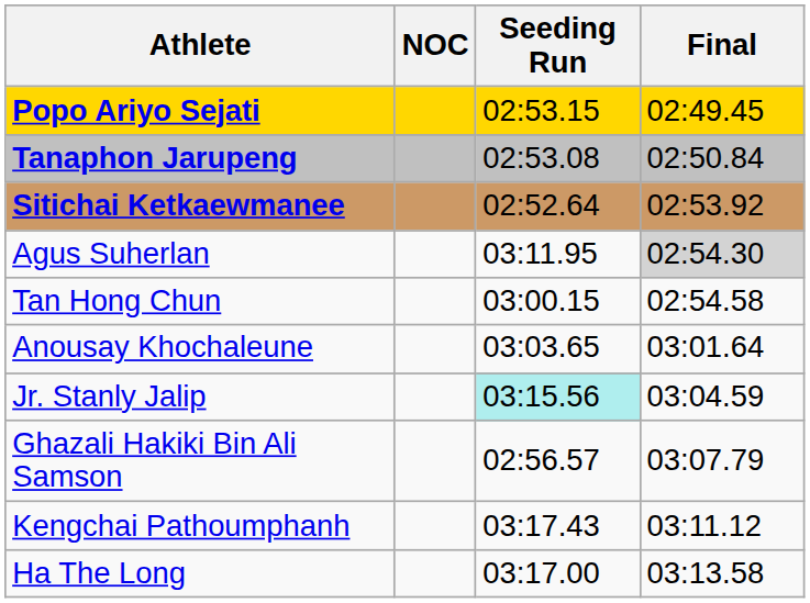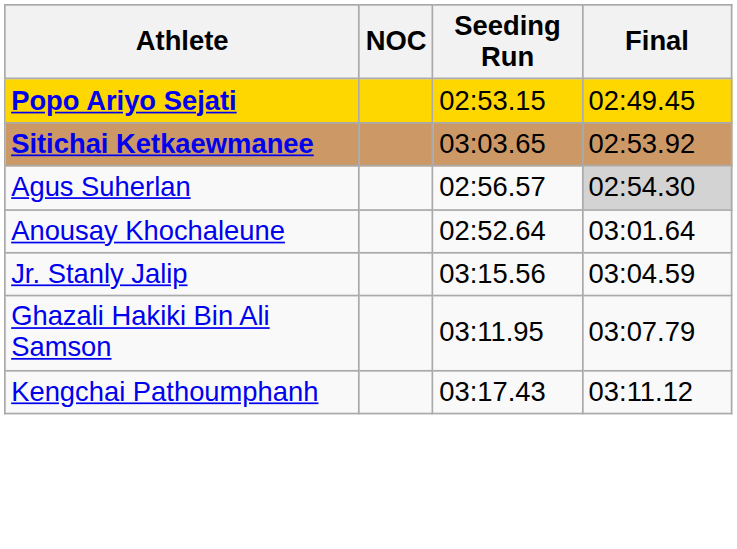- row: Tanaphon Jarupeng | 02:53.08 | 02:50.84
Sitichai Ketkaewmanee | Seeding Run: 02:52.64 -> 03:03.65
Agus Suherlan | Seeding Run: 03:11.95 -> 02:56.57
- row: Tan Hong Chun | 03:00.15 | 02:54.58
Anousay Khochaleune | Seeding Run: 03:03.65 -> 02:52.64
Jr. Stanly Jalip | Seeding Run: paleturquoise background -> no background
Ghazali Hakiki Bin Ali Samson | Seeding Run: 02:56.57 -> 03:11.95
- row: Ha The Long | 03:17.00 | 03:13.58
